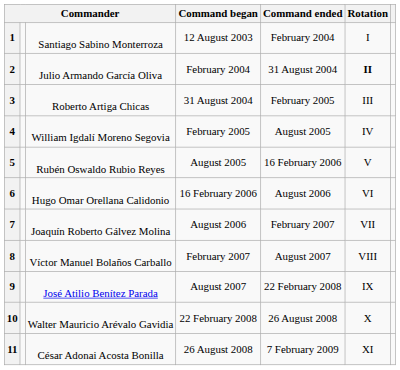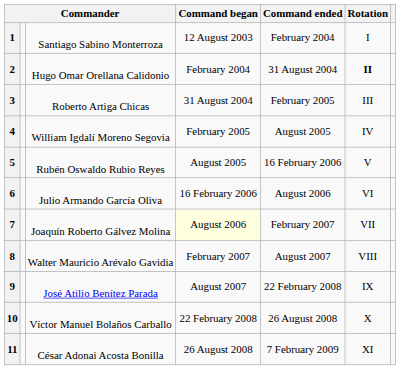2 | column 3: Julio Armando García Oliva -> Hugo Omar Orellana Calidonio
6 | column 3: Hugo Omar Orellana Calidonio -> Julio Armando García Oliva
7 | Command began: no background -> lightyellow background
8 | column 3: Víctor Manuel Bolaños Carballo -> Walter Mauricio Arévalo Gavidia
10 | column 3: Walter Mauricio Arévalo Gavidia -> Víctor Manuel Bolaños Carballo
